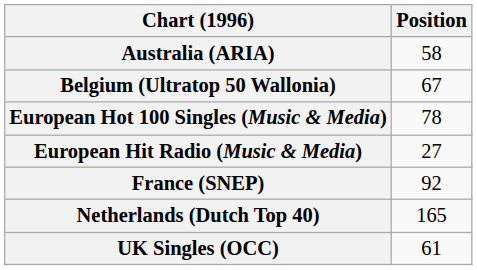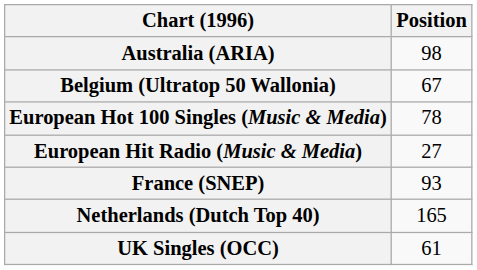Australia (ARIA) | Position: 58 -> 98
France (SNEP) | Position: 92 -> 93
